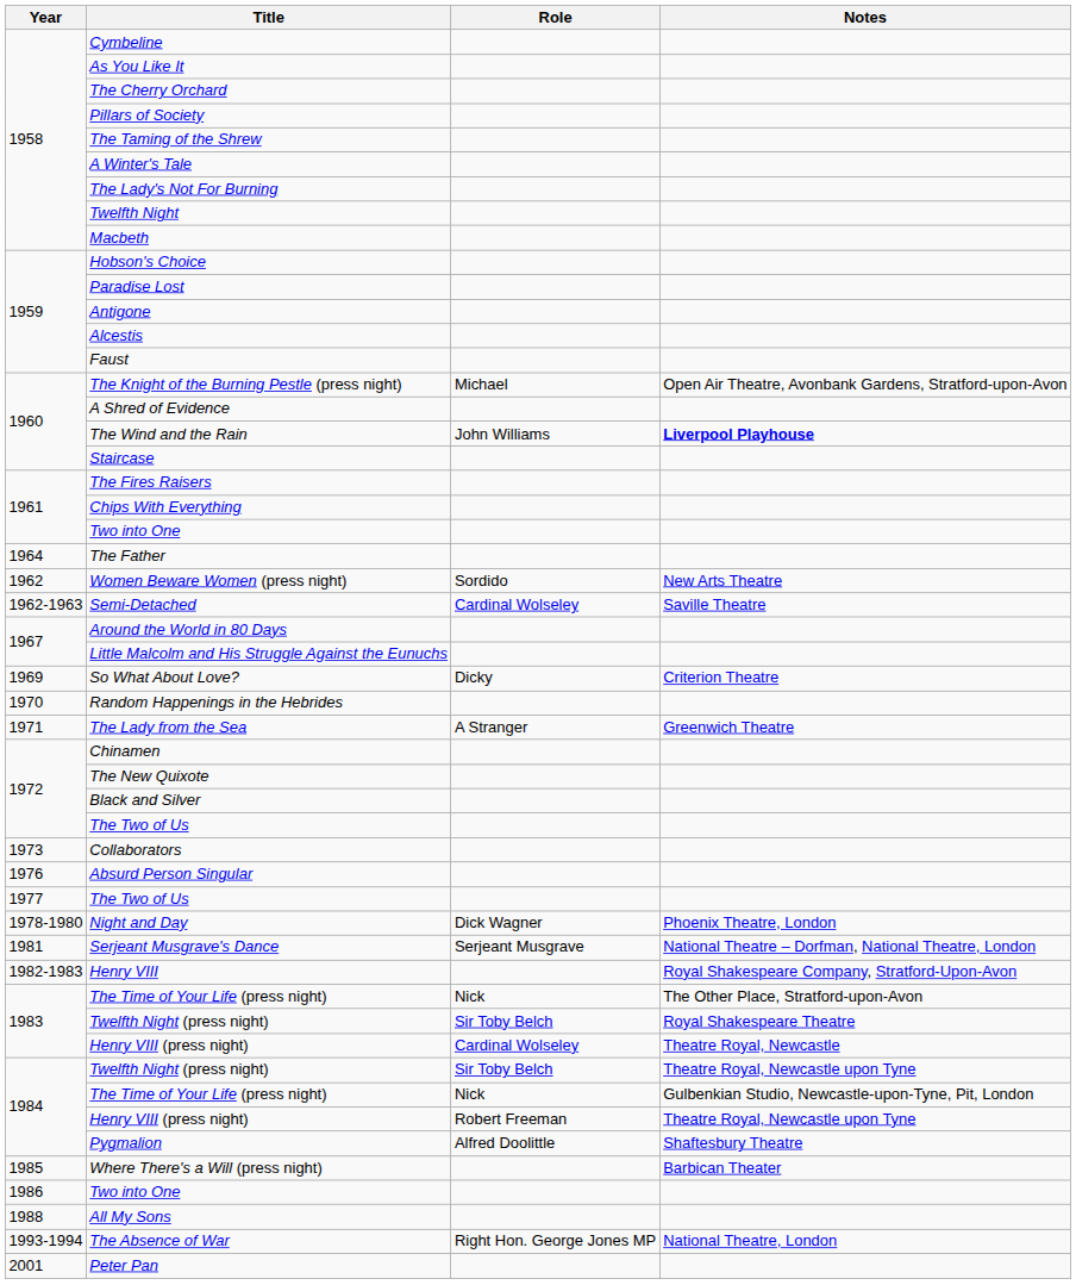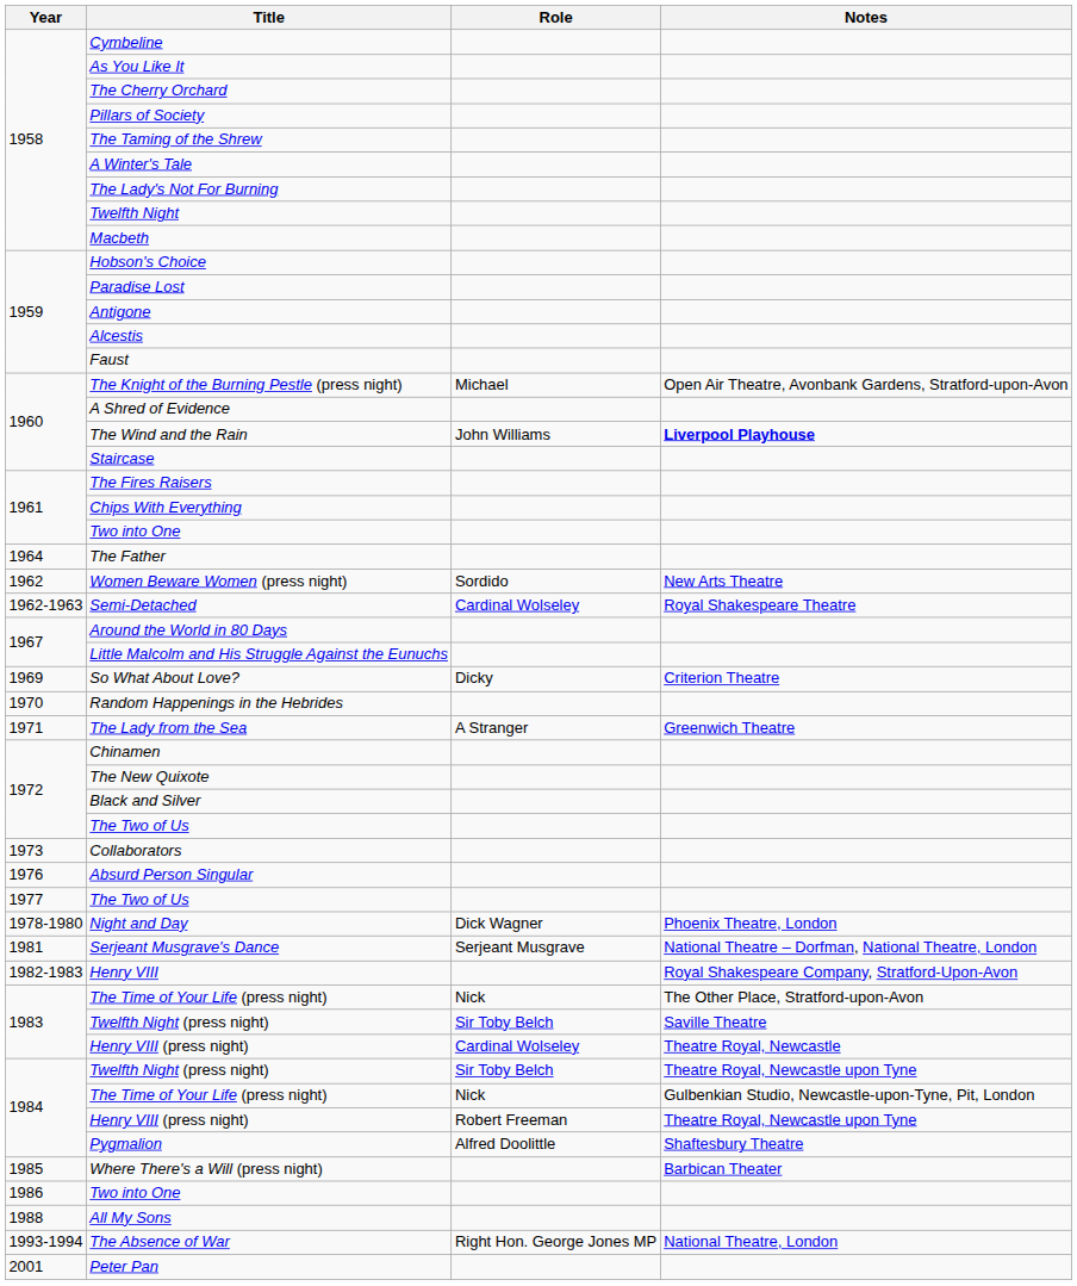Semi-Detached | Notes: Saville Theatre -> Royal Shakespeare Theatre
1983 / Twelfth Night (press night) | Notes: Royal Shakespeare Theatre -> Saville Theatre
